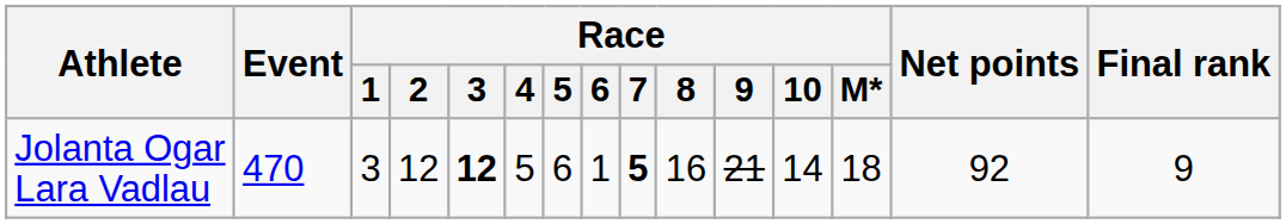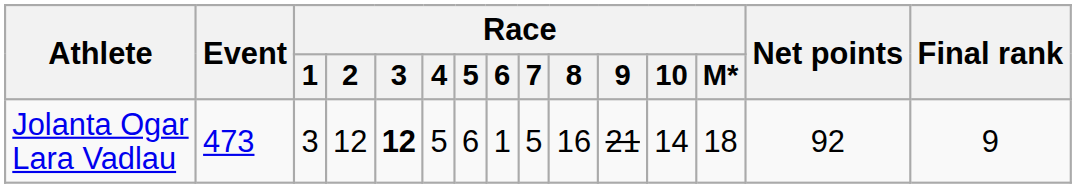Jolanta Ogar Lara Vadlau | Event: 470 -> 473
Jolanta Ogar Lara Vadlau | Race / 7: bold -> normal
